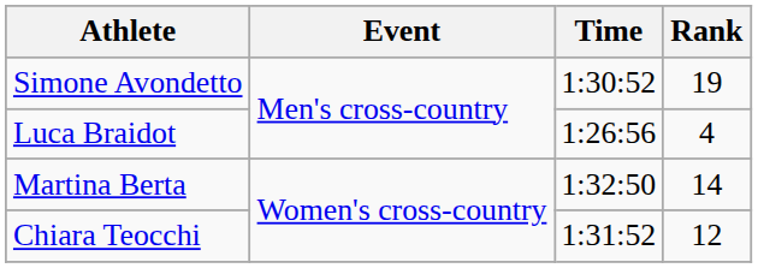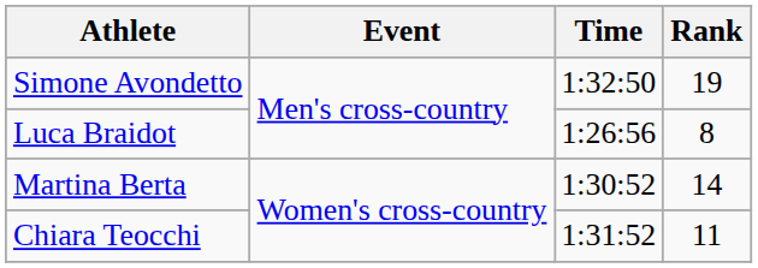Simone Avondetto | Time: 1:30:52 -> 1:32:50
Luca Braidot | Rank: 4 -> 8
Martina Berta | Time: 1:32:50 -> 1:30:52
Chiara Teocchi | Rank: 12 -> 11
